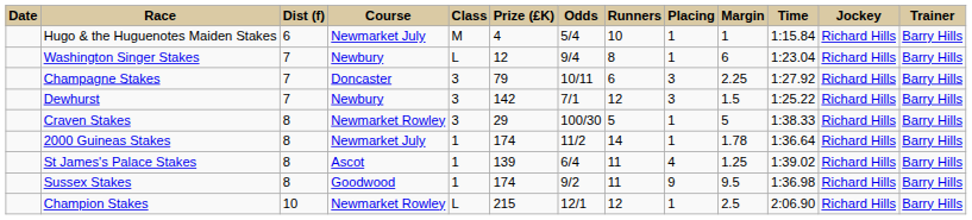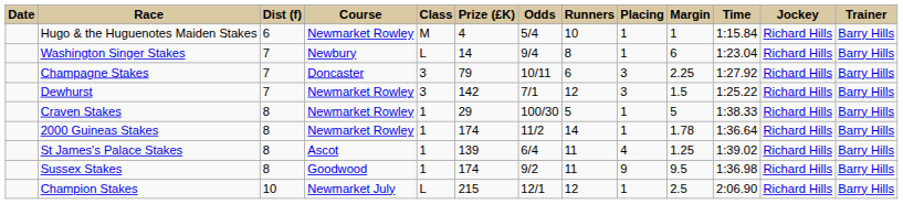Hugo & the Huguenotes Maiden Stakes | Course: Newmarket July -> Newmarket Rowley
Washington Singer Stakes | Prize (£K): 12 -> 14
Dewhurst | Course: Newbury -> Newmarket Rowley
Craven Stakes | Class: 3 -> 1
2000 Guineas Stakes | Course: Newmarket July -> Newmarket Rowley
Champion Stakes | Course: Newmarket Rowley -> Newmarket July
